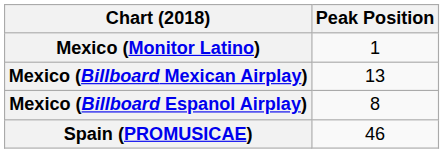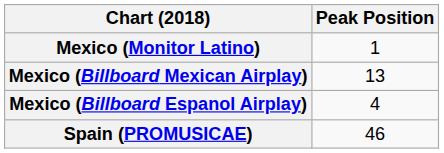Mexico (Billboard Espanol Airplay) | Peak Position: 8 -> 4
